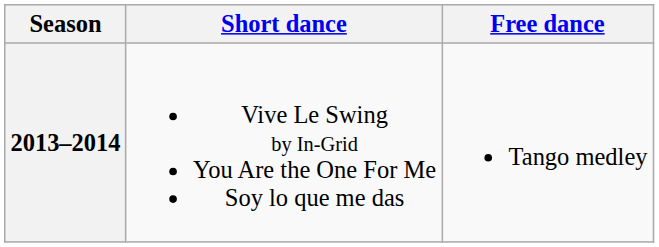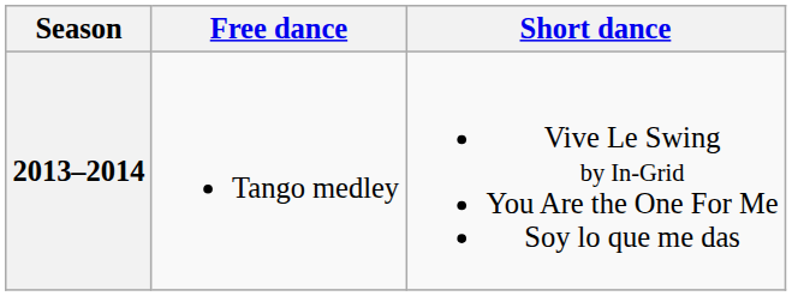columns swapped: Short dance <-> Free dance
